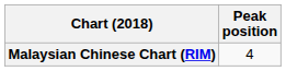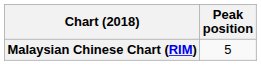Malaysian Chinese Chart (RIM) | Peak position: 4 -> 5
